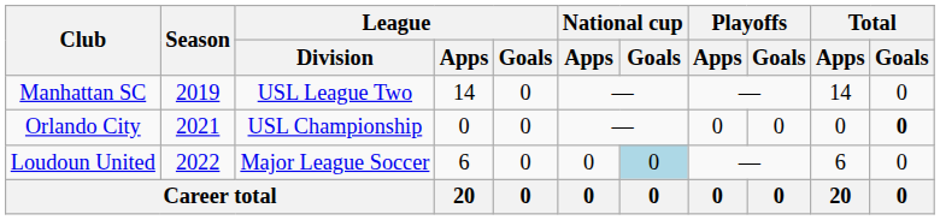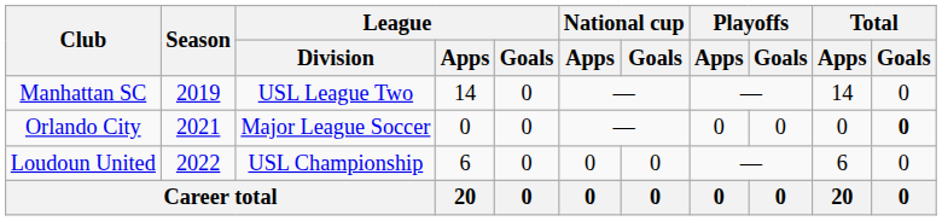Orlando City | League / Division: USL Championship -> Major League Soccer
Loudoun United | League / Division: Major League Soccer -> USL Championship
Loudoun United | National cup / Goals: lightblue background -> no background
